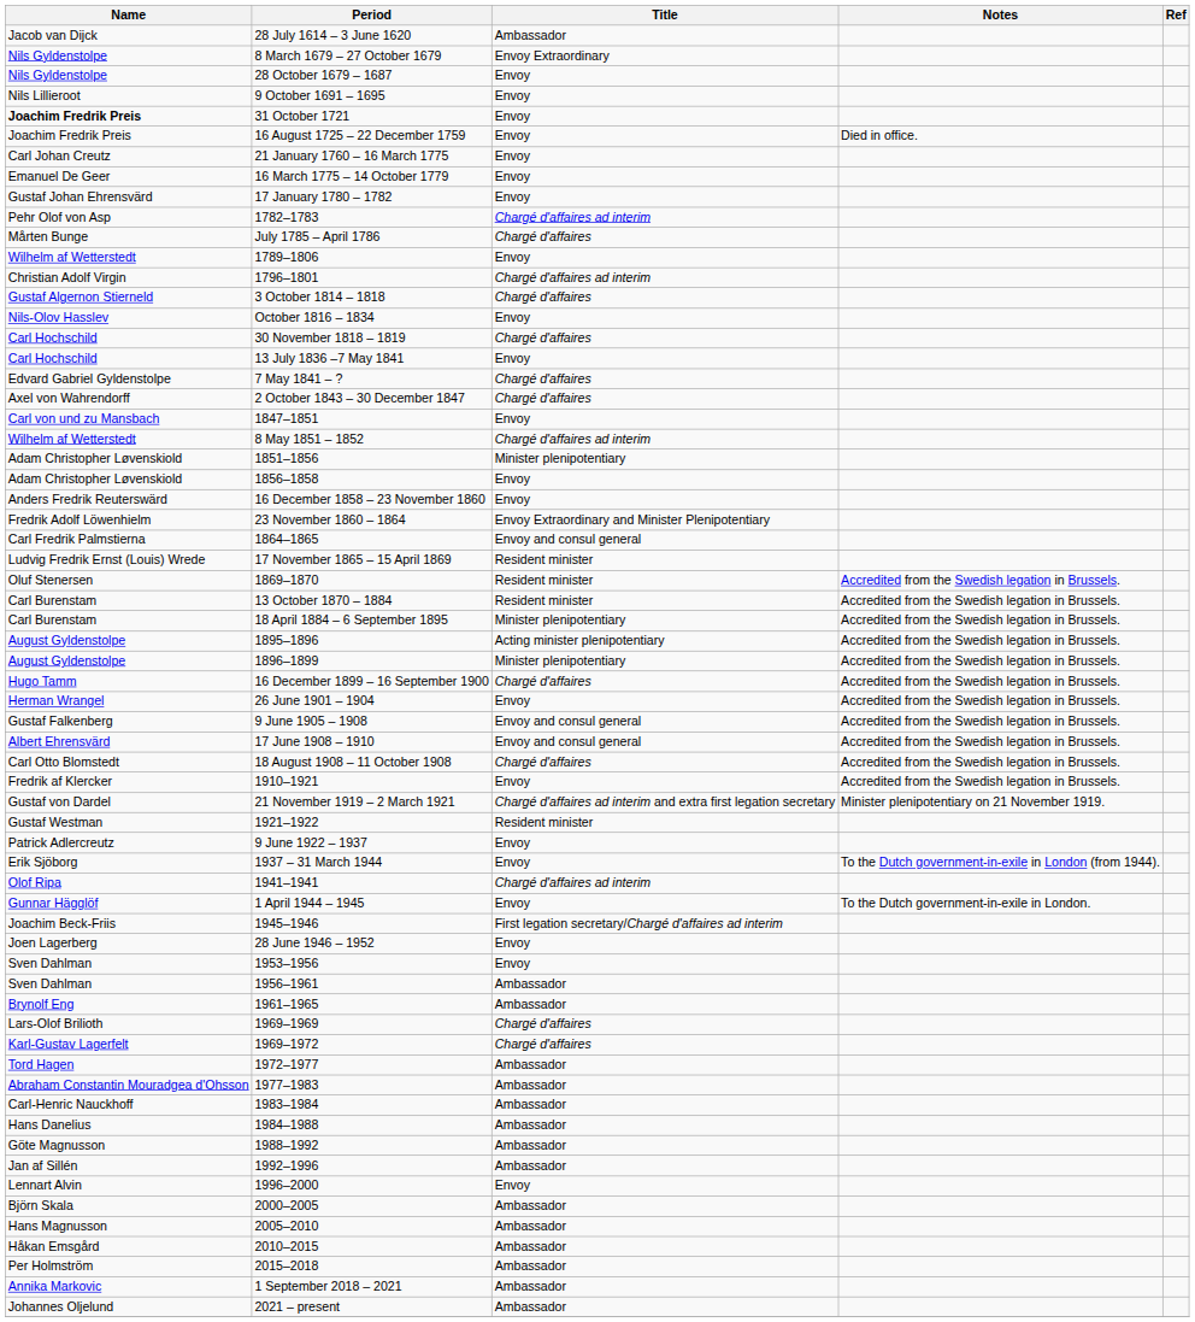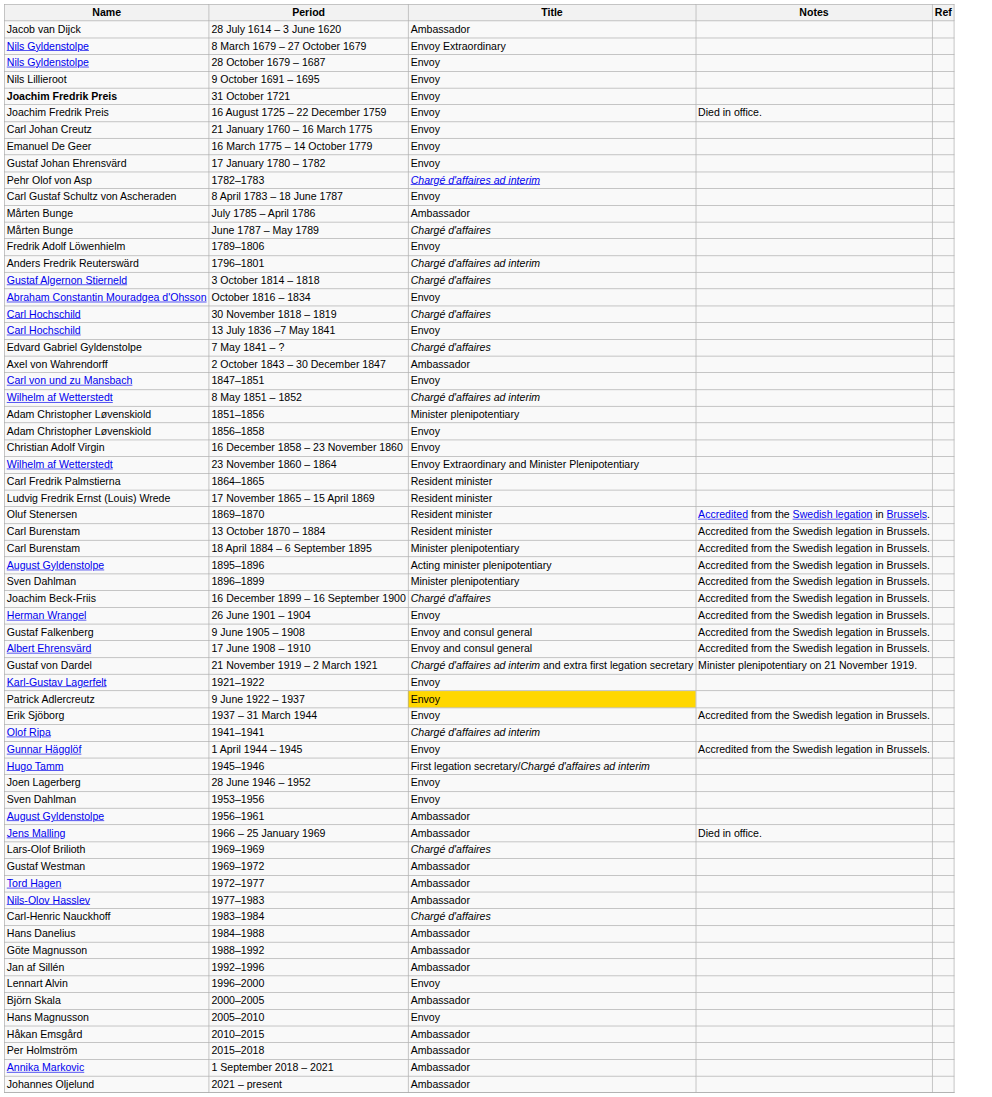+ row: Carl Gustaf Schultz von Ascheraden | 8 April 1783 – 18 June 1787 | Envoy
July 1785 – April 1786 | Title: Chargé d'affaires -> Ambassador
+ row: Mårten Bunge | June 1787 – May 1789 | Chargé d'affaires
1789–1806 | Name: Wilhelm af Wetterstedt -> Fredrik Adolf Löwenhielm
1796–1801 | Name: Christian Adolf Virgin -> Anders Fredrik Reuterswärd
October 1816 – 1834 | Name: Nils-Olov Hasslev -> Abraham Constantin Mouradgea d'Ohsson
2 October 1843 – 30 December 1847 | Title: Chargé d'affaires -> Ambassador
16 December 1858 – 23 November 1860 | Name: Anders Fredrik Reuterswärd -> Christian Adolf Virgin
23 November 1860 – 1864 | Name: Fredrik Adolf Löwenhielm -> Wilhelm af Wetterstedt
1864–1865 | Title: Envoy and consul general -> Resident minister
1896–1899 | Name: August Gyldenstolpe -> Sven Dahlman
16 December 1899 – 16 September 1900 | Name: Hugo Tamm -> Joachim Beck-Friis
- row: Carl Otto Blomstedt | 18 August 1908 – 11 October 1908 | Chargé d'affaires | Accredited from the Swedish legation in Brussels.
- row: Fredrik af Klercker | 1910–1921 | Envoy | Accredited from the Swedish legation in Brussels.
1921–1922 | Name: Gustaf Westman -> Karl-Gustav Lagerfelt
1921–1922 | Title: Resident minister -> Envoy
9 June 1922 – 1937 | Title: no background -> gold background
1937 – 31 March 1944 | Notes: To the Dutch government-in-exile in London (from 1944). -> Accredited from the Swedish legation in Brussels.
1 April 1944 – 1945 | Notes: To the Dutch government-in-exile in London. -> Accredited from the Swedish legation in Brussels.
1945–1946 | Name: Joachim Beck-Friis -> Hugo Tamm
1956–1961 | Name: Sven Dahlman -> August Gyldenstolpe
- row: Brynolf Eng | 1961–1965 | Ambassador
+ row: Jens Malling | 1966 – 25 January 1969 | Ambassador | Died in office.
1969–1972 | Name: Karl-Gustav Lagerfelt -> Gustaf Westman
1969–1972 | Title: Chargé d'affaires -> Ambassador
1977–1983 | Name: Abraham Constantin Mouradgea d'Ohsson -> Nils-Olov Hasslev
1983–1984 | Title: Ambassador -> Chargé d'affaires
2005–2010 | Title: Ambassador -> Envoy
